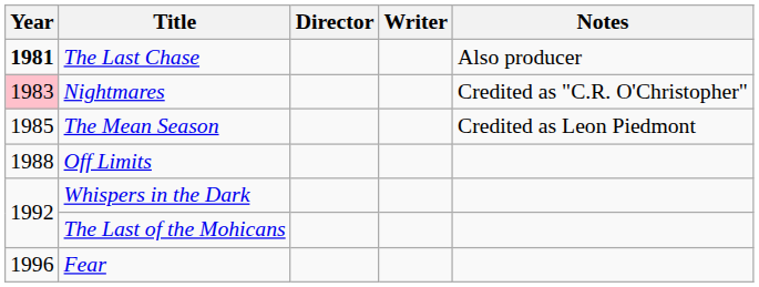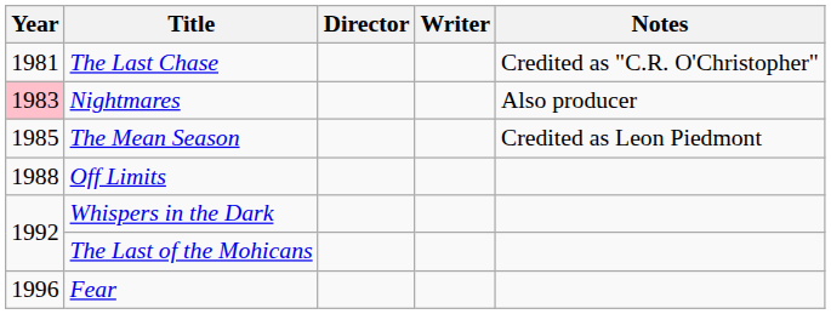The Last Chase | Year: bold -> normal
The Last Chase | Notes: Also producer -> Credited as "C.R. O'Christopher"
Nightmares | Notes: Credited as "C.R. O'Christopher" -> Also producer
